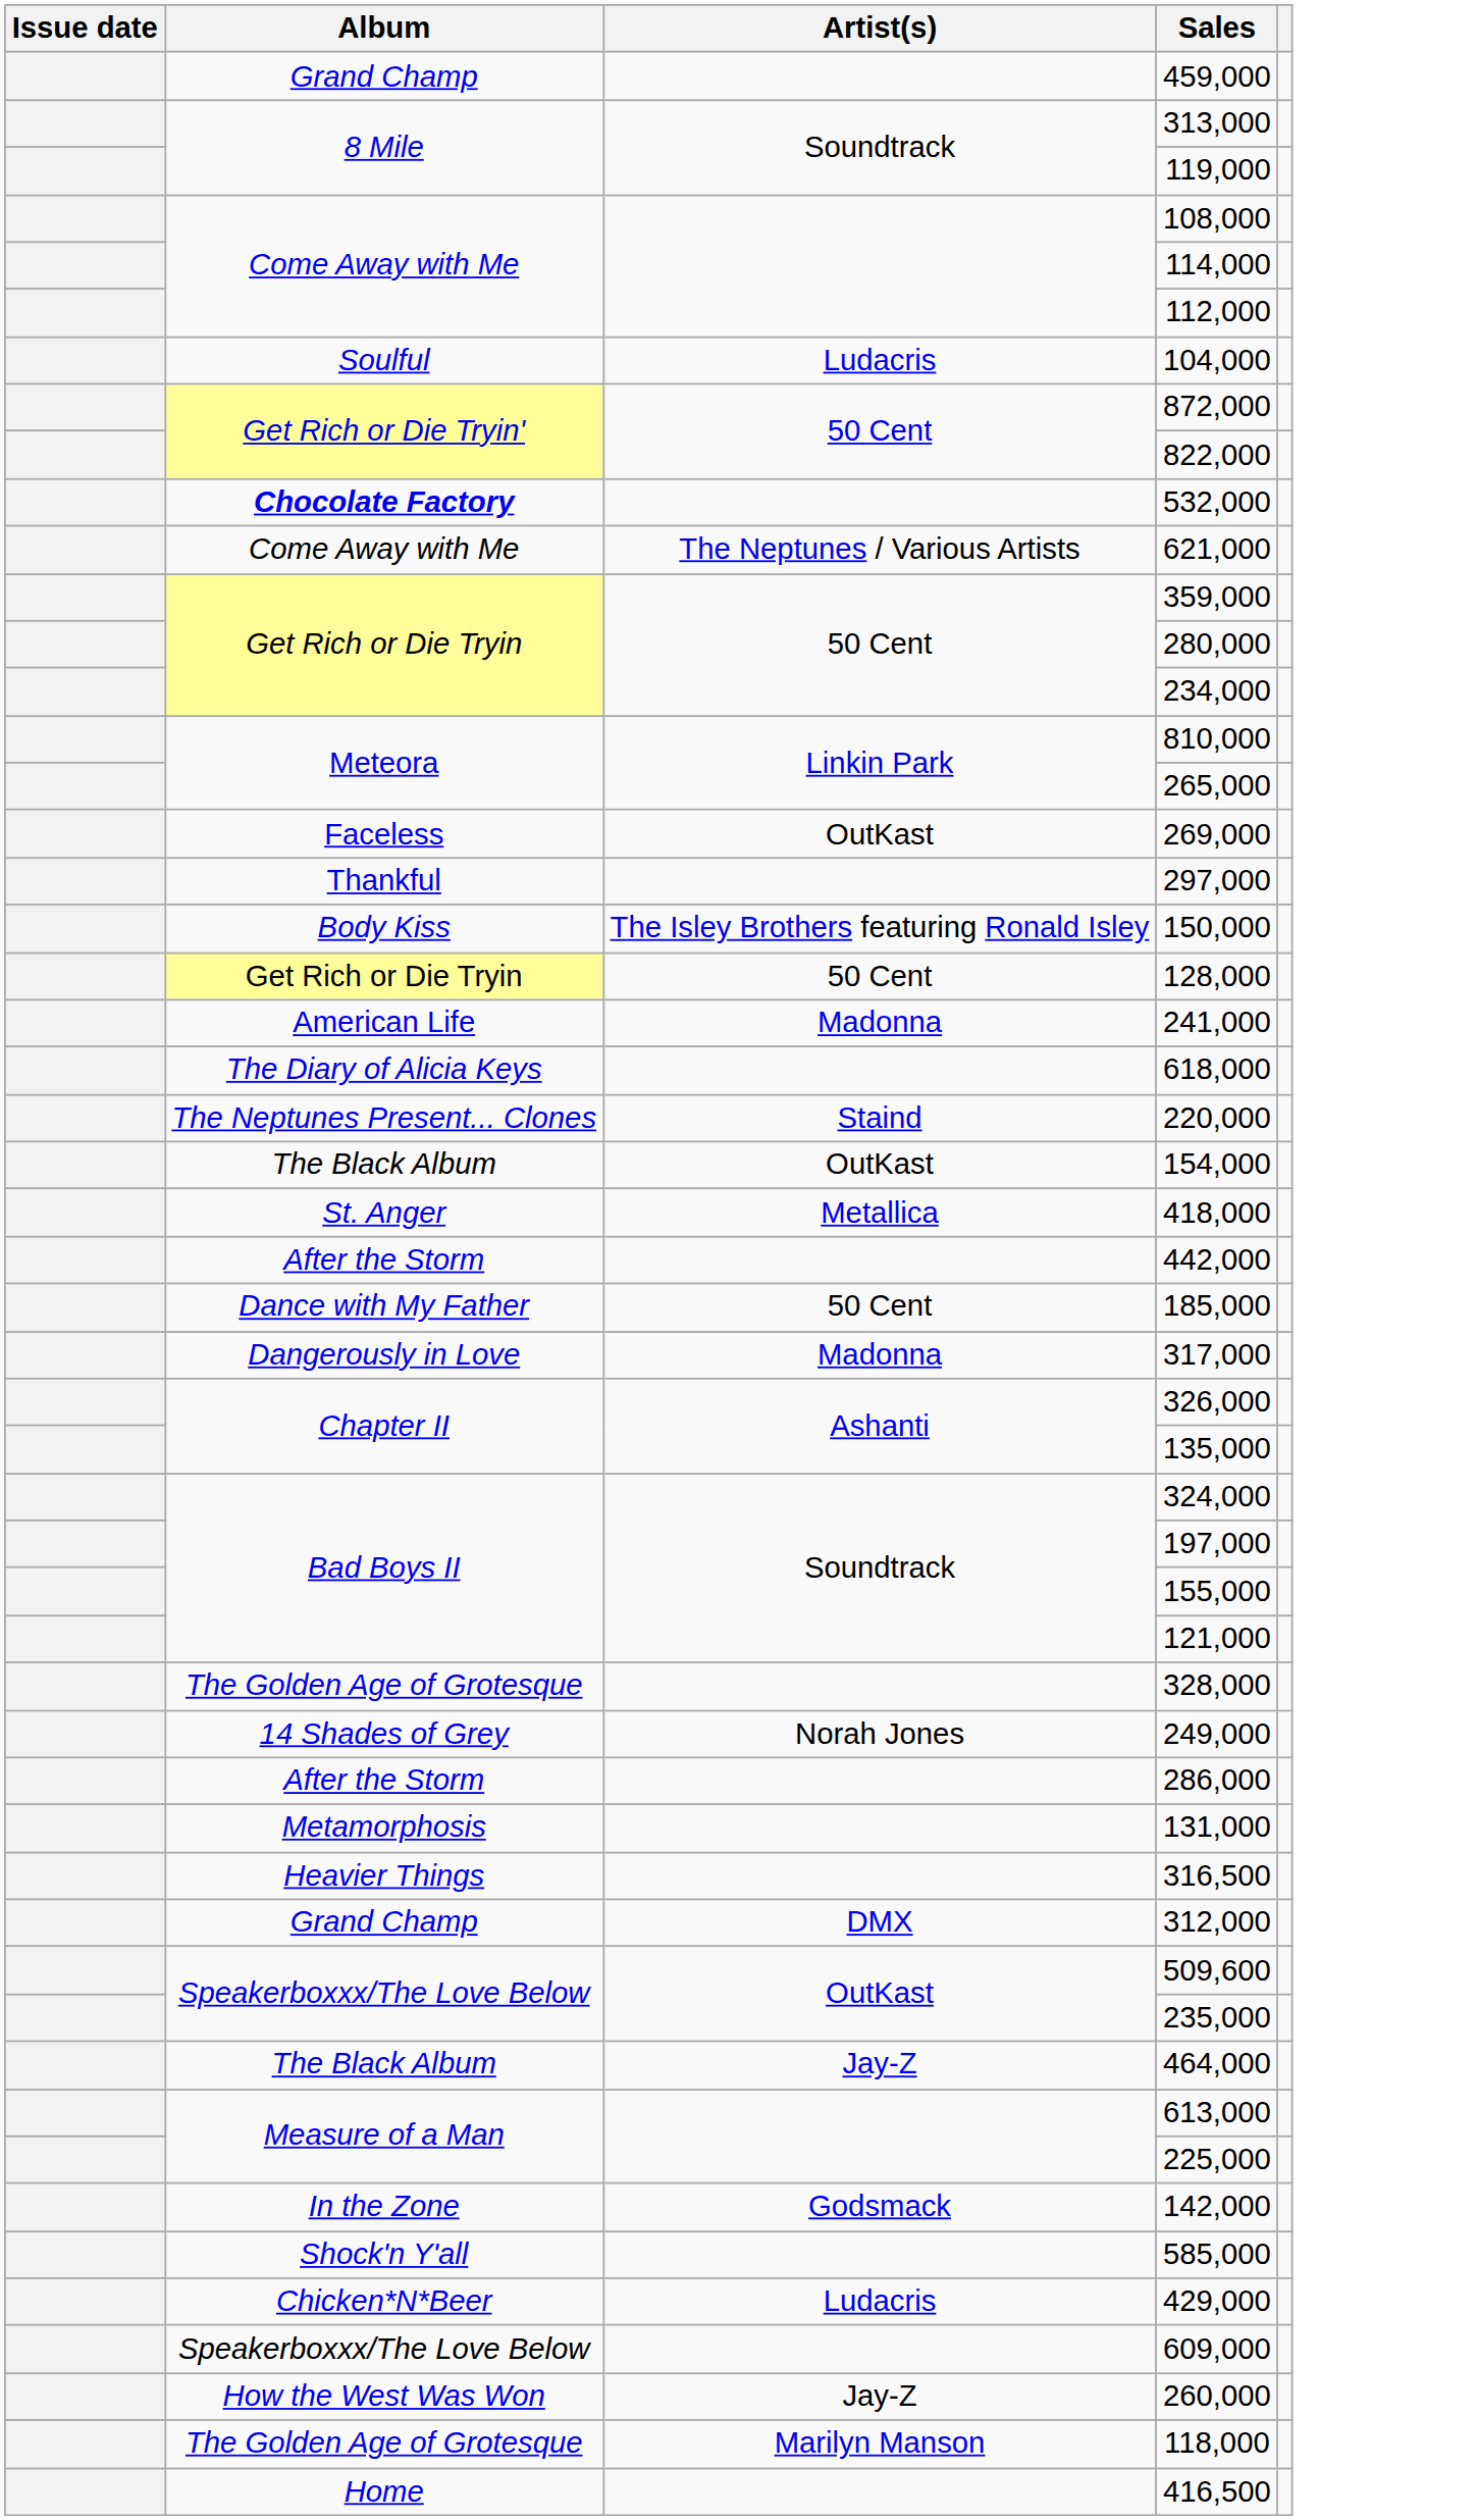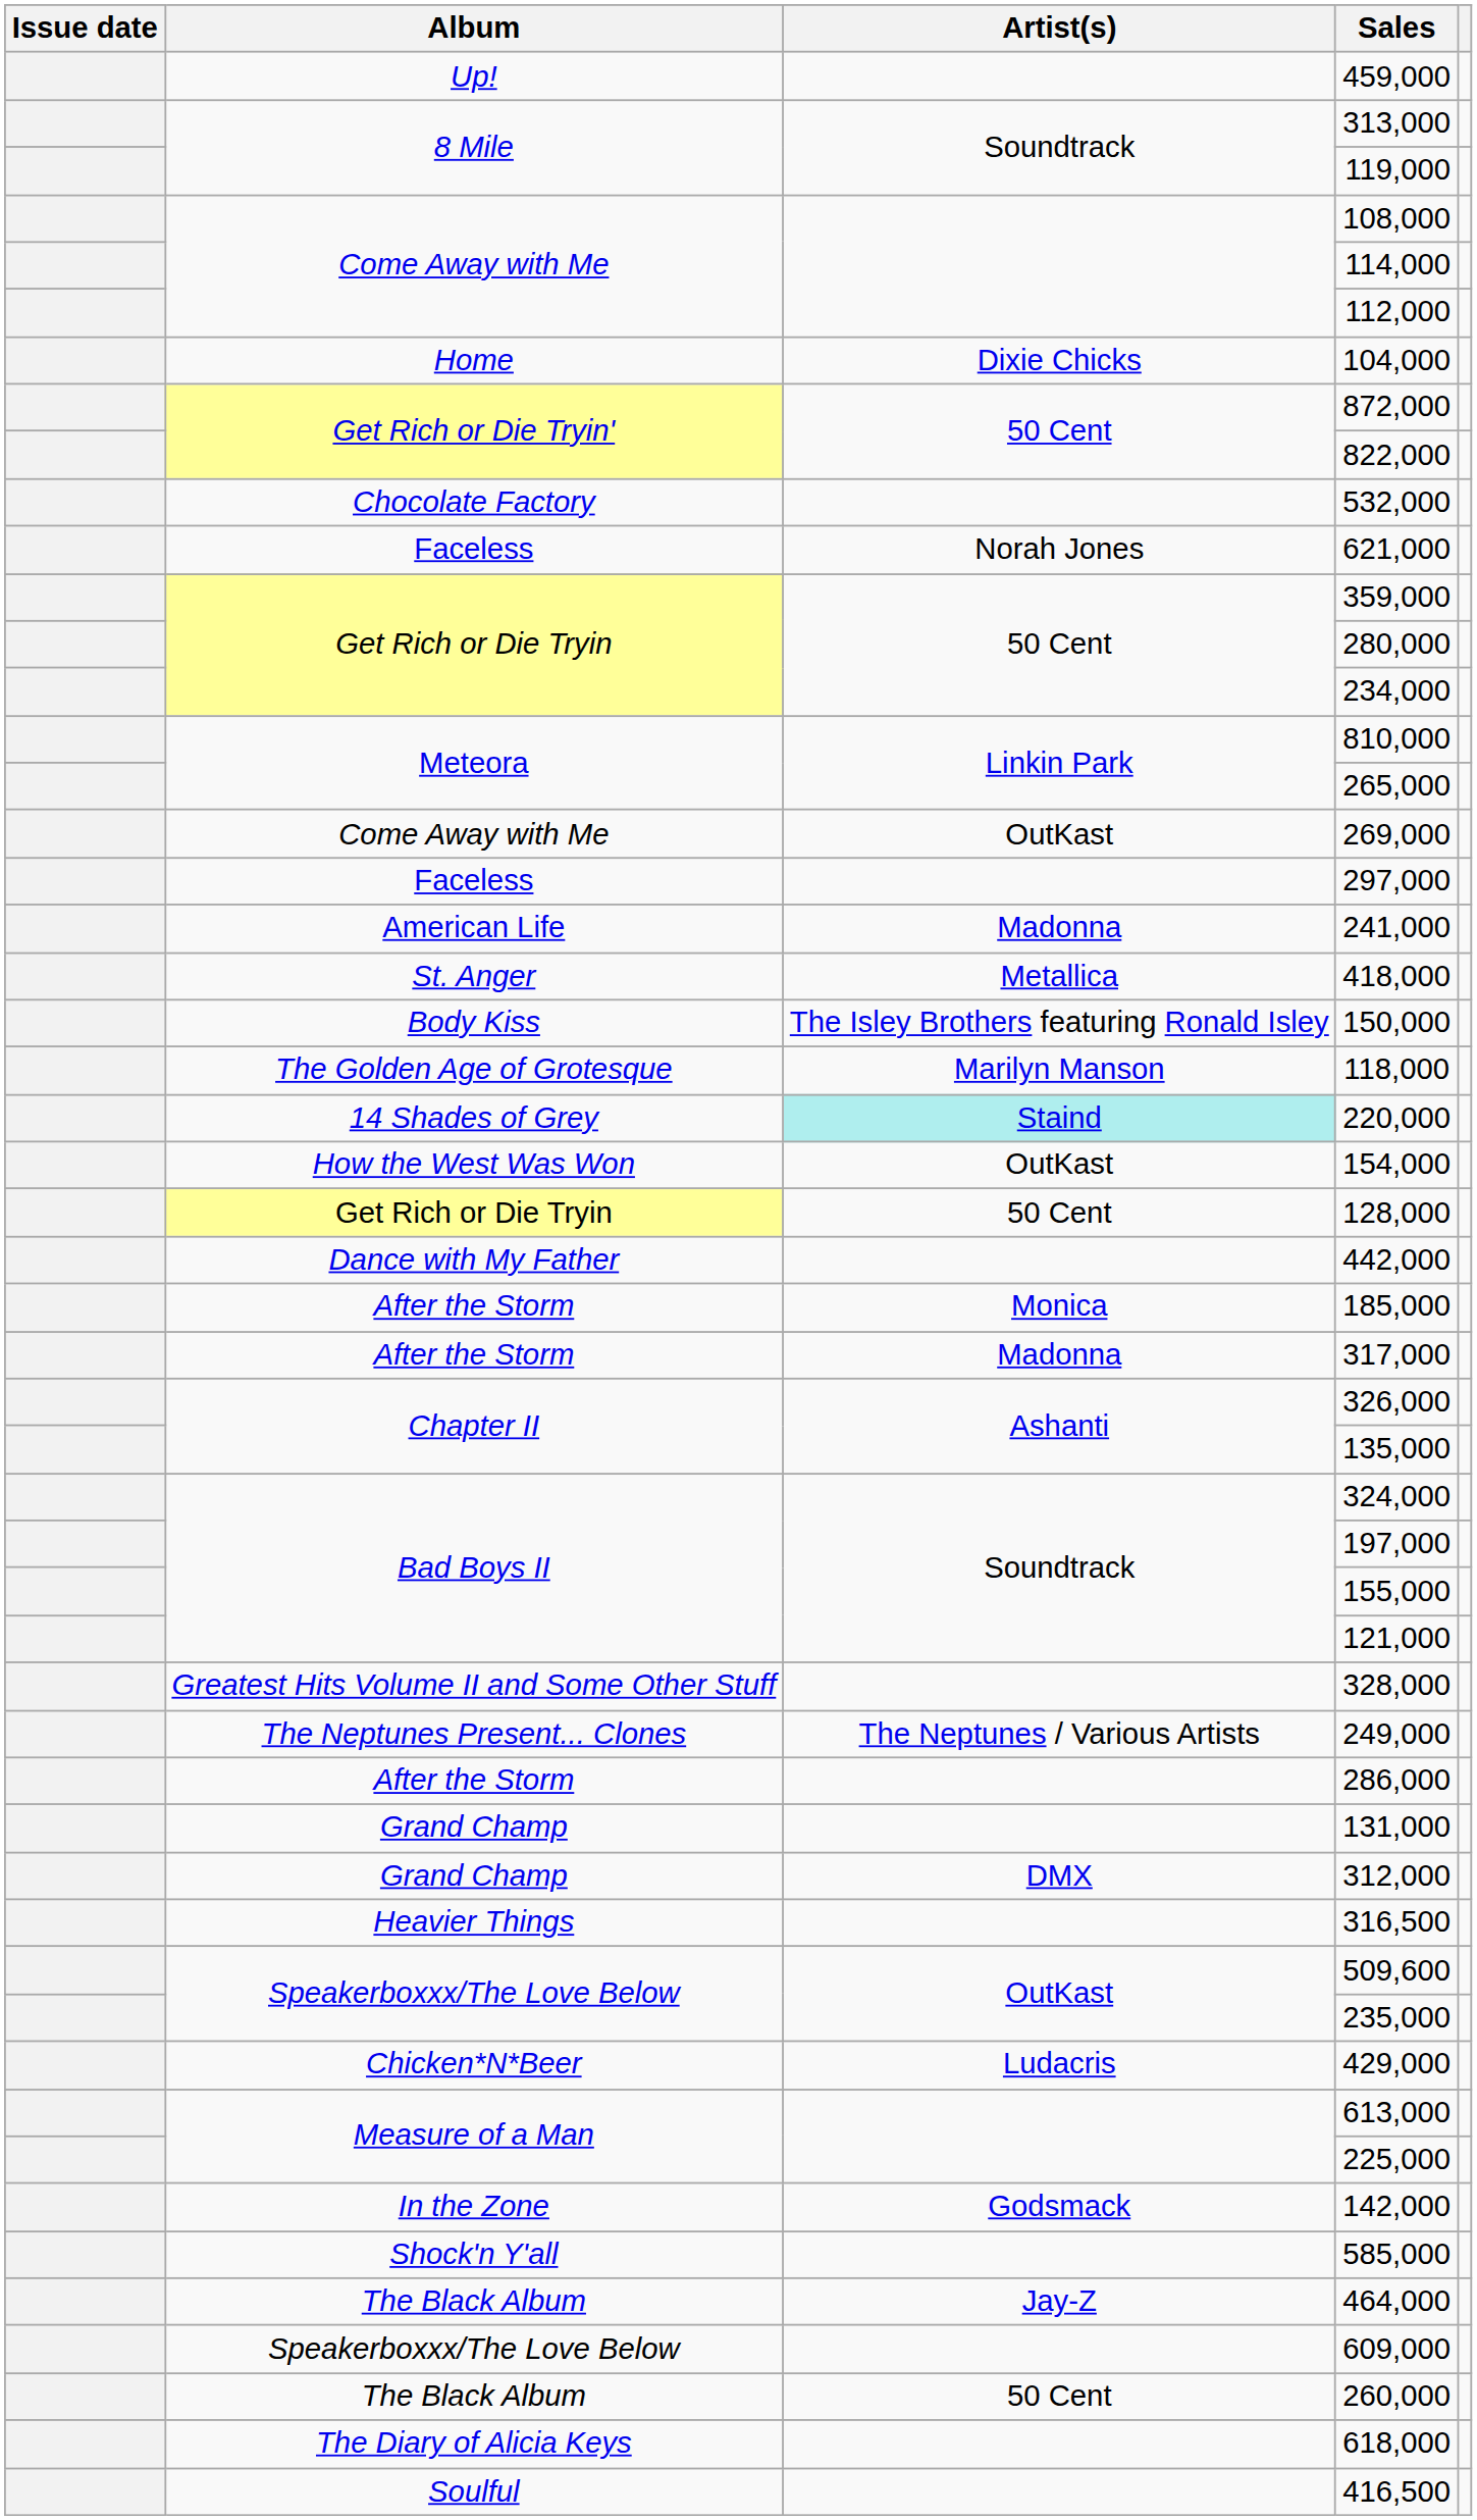459,000 | Album: Grand Champ -> Up!
104,000 | Album: Soulful -> Home
104,000 | Artist(s): Ludacris -> Dixie Chicks
532,000 | Album: bold -> normal
621,000 | Album: Come Away with Me -> Faceless
621,000 | Artist(s): The Neptunes / Various Artists -> Norah Jones
269,000 | Album: Faceless -> Come Away with Me
297,000 | Album: Thankful -> Faceless
rows swapped: 241,000 <-> 150,000
rows swapped: 128,000 <-> 418,000
rows swapped: 118,000 <-> 618,000
220,000 | Album: The Neptunes Present... Clones -> 14 Shades of Grey
220,000 | Artist(s): no background -> paleturquoise background
154,000 | Album: The Black Album -> How the West Was Won
442,000 | Album: After the Storm -> Dance with My Father
185,000 | Album: Dance with My Father -> After the Storm
185,000 | Artist(s): 50 Cent -> Monica
317,000 | Album: Dangerously in Love -> After the Storm
328,000 | Album: The Golden Age of Grotesque -> Greatest Hits Volume II and Some Other Stuff
249,000 | Album: 14 Shades of Grey -> The Neptunes Present... Clones
249,000 | Artist(s): Norah Jones -> The Neptunes / Various Artists
131,000 | Album: Metamorphosis -> Grand Champ
rows swapped: 316,500 <-> 312,000
rows swapped: 429,000 <-> 464,000
260,000 | Album: How the West Was Won -> The Black Album
260,000 | Artist(s): Jay-Z -> 50 Cent
416,500 | Album: Home -> Soulful
